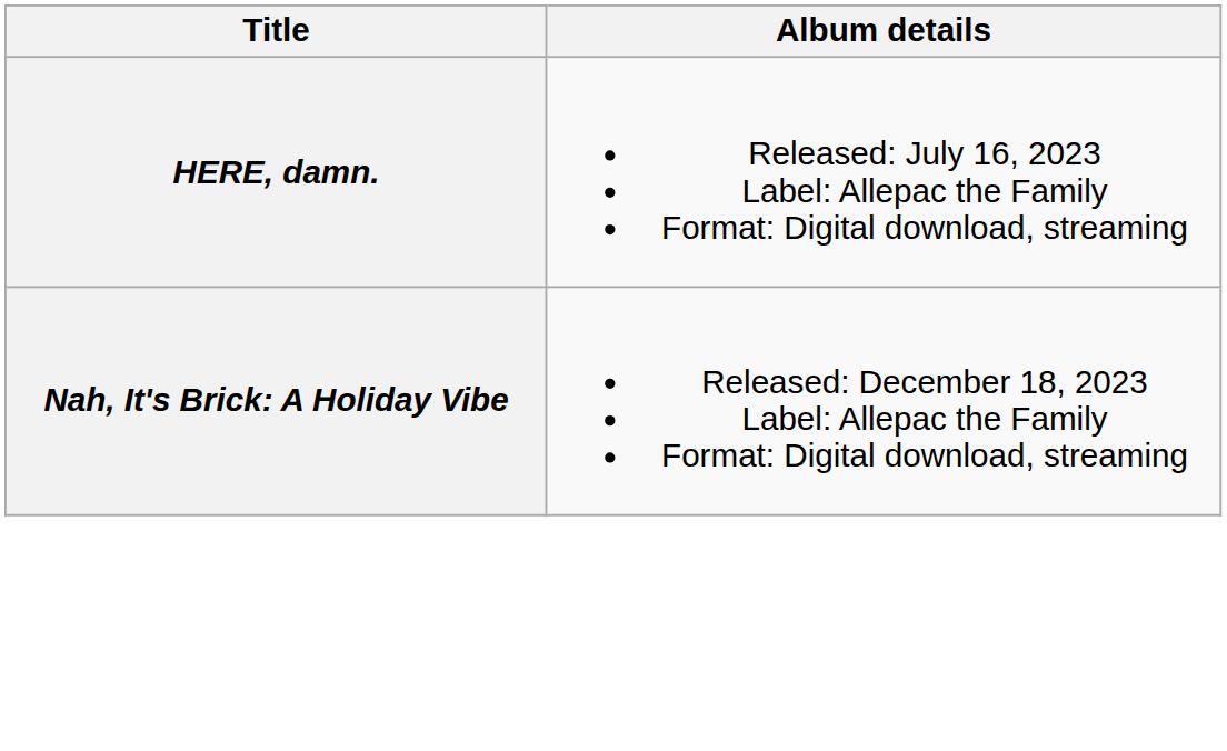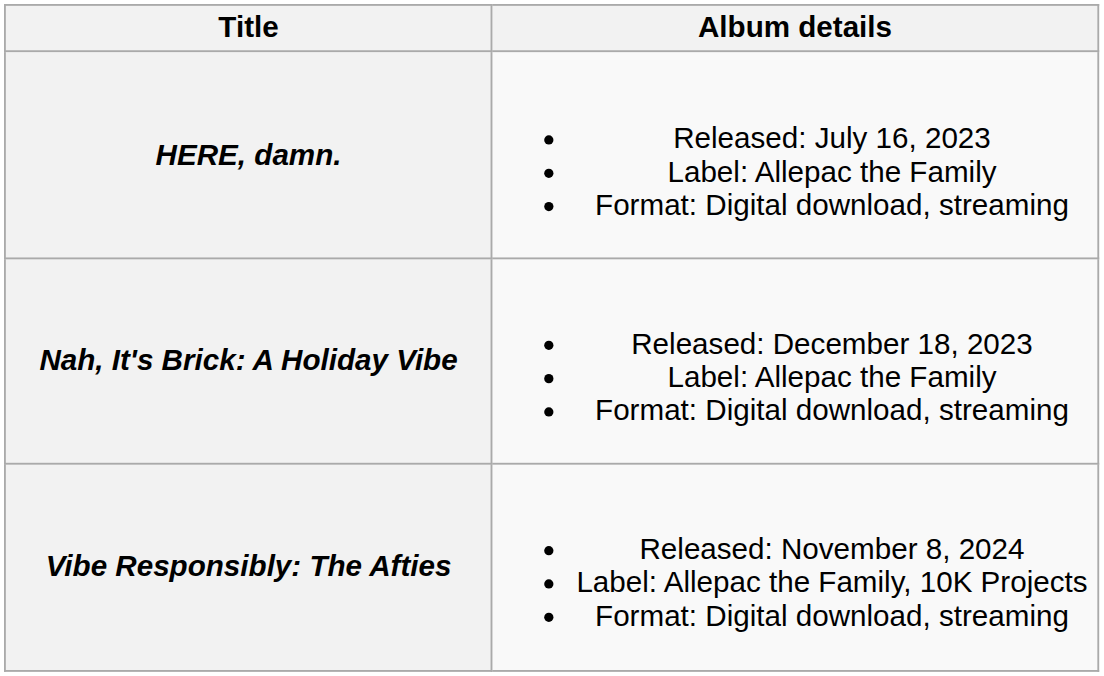+ row: Vibe Responsibly: The Afties | Released: November 8, 2024 Label: Allepac the Family, 10K Projects Format: Digital download, streaming
